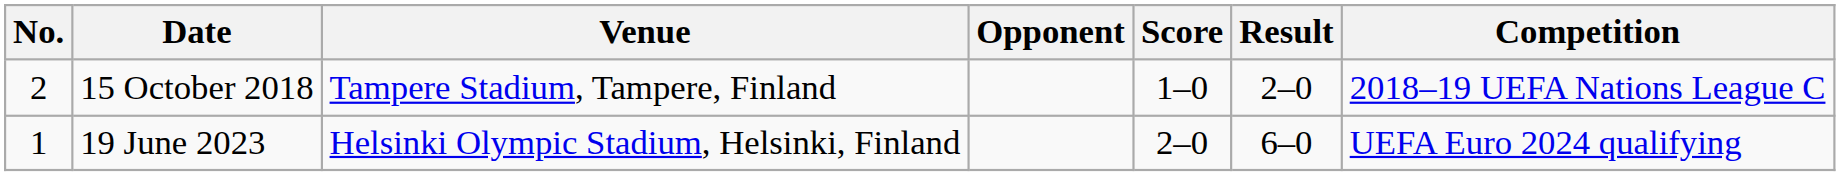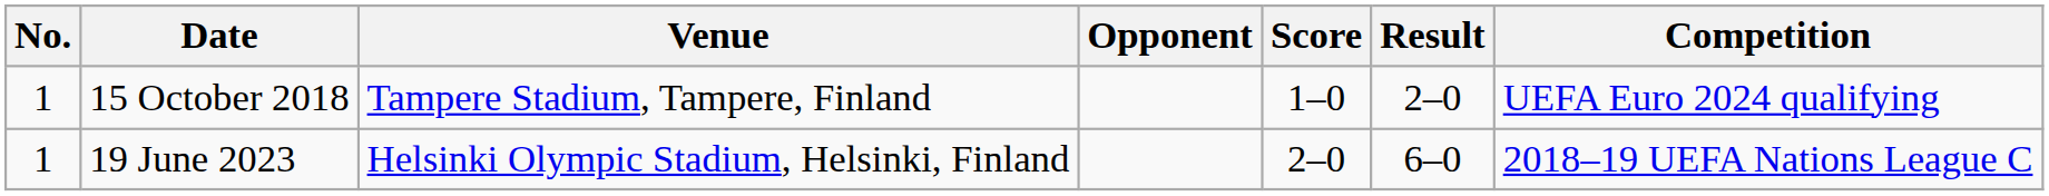15 October 2018 | No.: 2 -> 1
15 October 2018 | Competition: 2018–19 UEFA Nations League C -> UEFA Euro 2024 qualifying
19 June 2023 | Competition: UEFA Euro 2024 qualifying -> 2018–19 UEFA Nations League C
